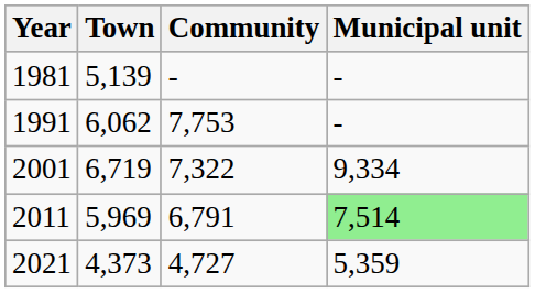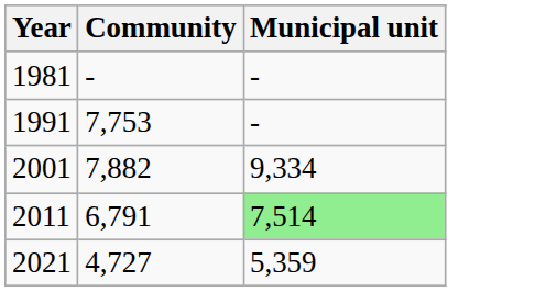- column: Town | 5,139 | 6,062 | 6,719 | 5,969 | 4,373
2001 | Community: 7,322 -> 7,882
